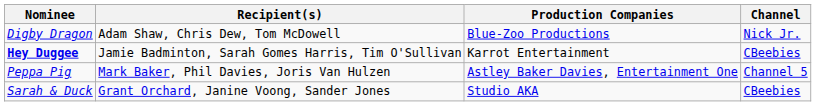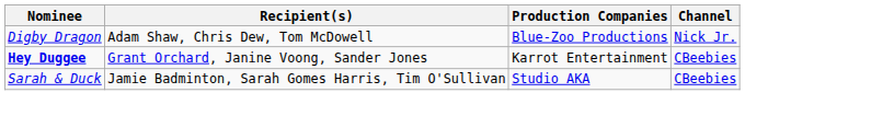Hey Duggee | Recipient(s): Jamie Badminton, Sarah Gomes Harris, Tim O'Sullivan -> Grant Orchard, Janine Voong, Sander Jones
- row: Peppa Pig | Mark Baker, Phil Davies, Joris Van Hulzen | Astley Baker Davies, Entertainment One | Channel 5
Sarah & Duck | Recipient(s): Grant Orchard, Janine Voong, Sander Jones -> Jamie Badminton, Sarah Gomes Harris, Tim O'Sullivan
